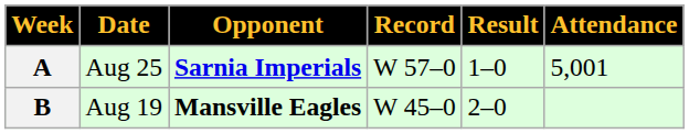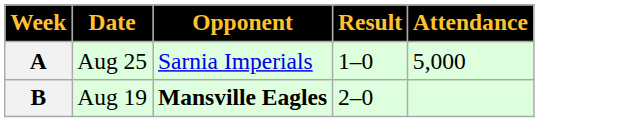- column: Record | W 57–0 | W 45–0
A | Opponent: bold -> normal
A | Attendance: 5,001 -> 5,000
